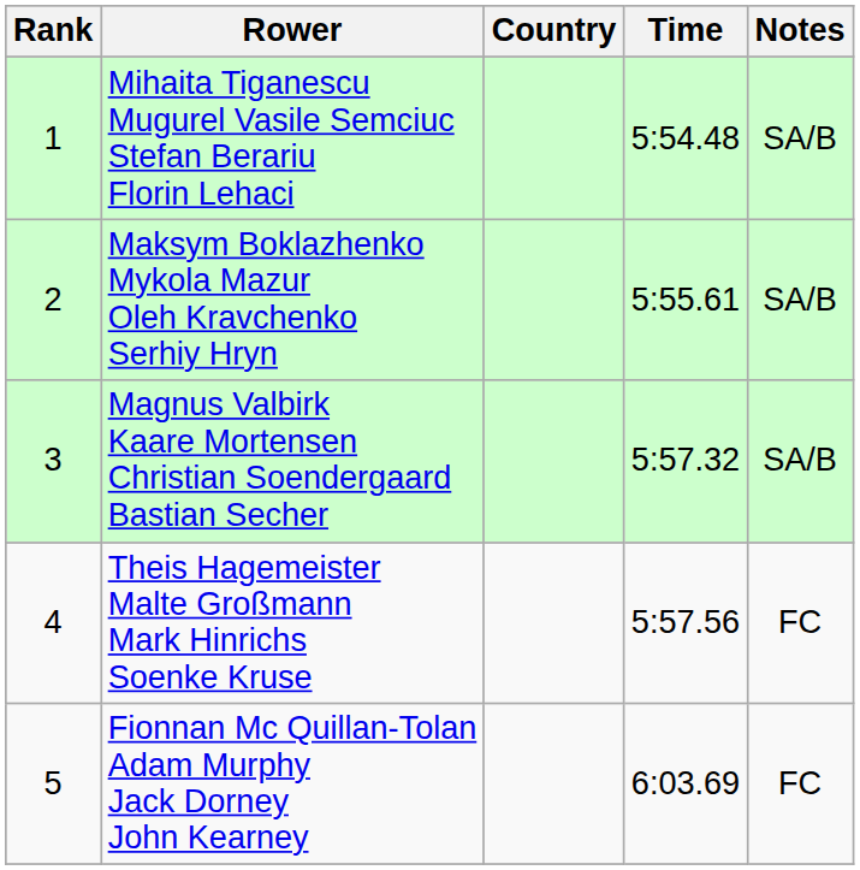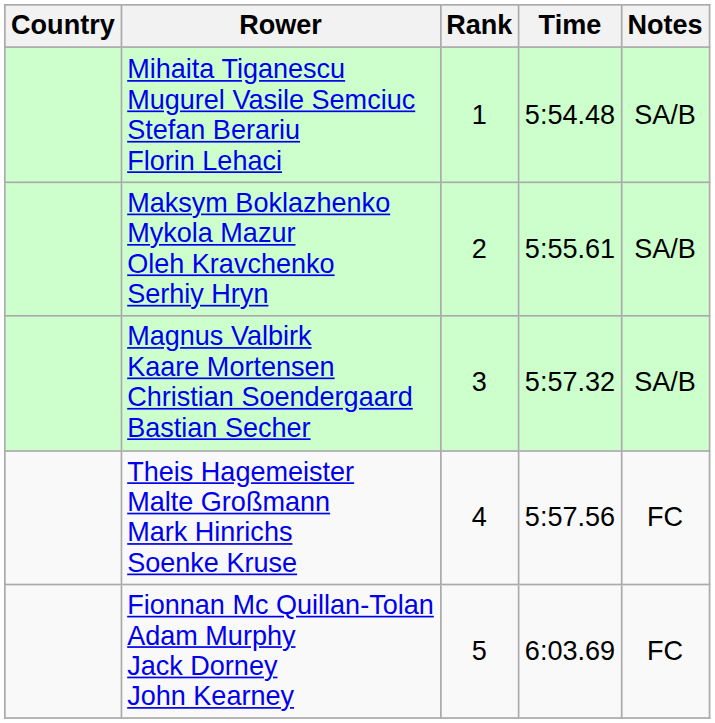columns swapped: Rank <-> Country
